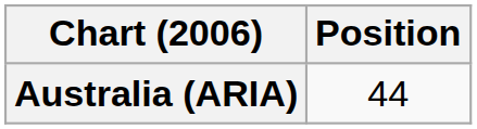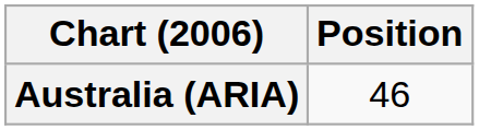Australia (ARIA) | Position: 44 -> 46
